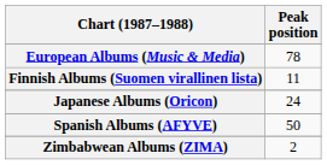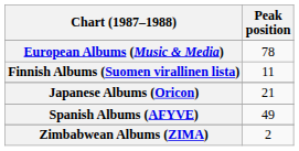Japanese Albums (Oricon) | Peak position: 24 -> 21
Spanish Albums (AFYVE) | Peak position: 50 -> 49
